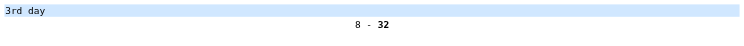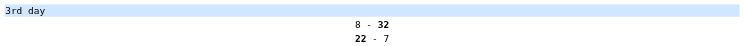+ row: 22 - 7
